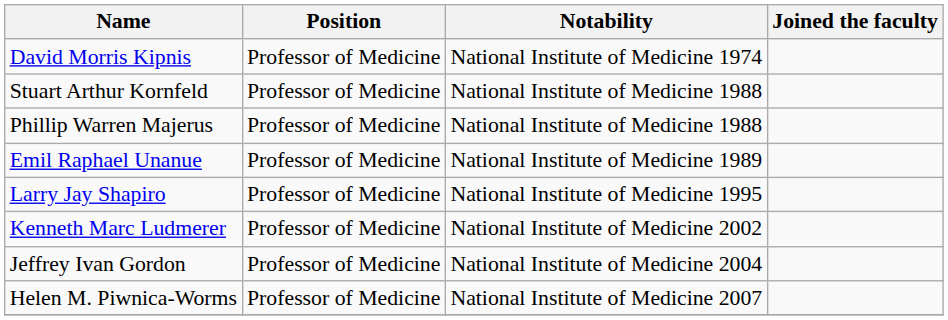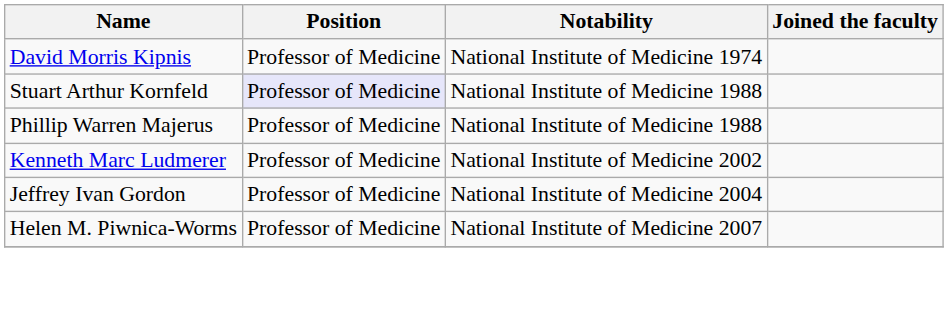Stuart Arthur Kornfeld | Position: no background -> lavender background
- row: Emil Raphael Unanue | Professor of Medicine | National Institute of Medicine 1989
- row: Larry Jay Shapiro | Professor of Medicine | National Institute of Medicine 1995
